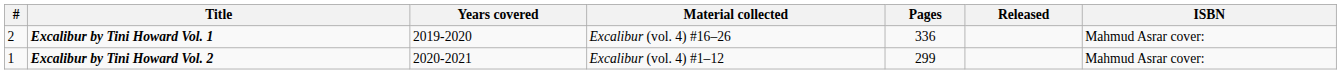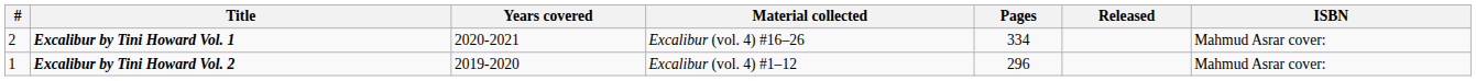Excalibur by Tini Howard Vol. 1 | Years covered: 2019-2020 -> 2020-2021
Excalibur by Tini Howard Vol. 1 | Pages: 336 -> 334
Excalibur by Tini Howard Vol. 2 | Years covered: 2020-2021 -> 2019-2020
Excalibur by Tini Howard Vol. 2 | Pages: 299 -> 296
